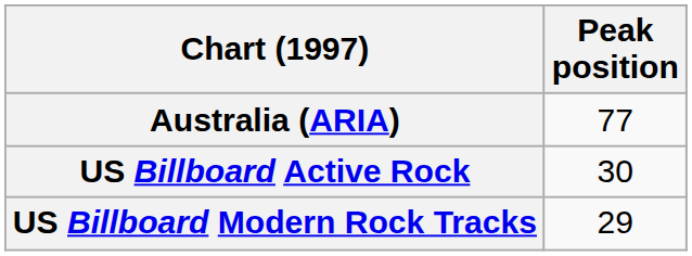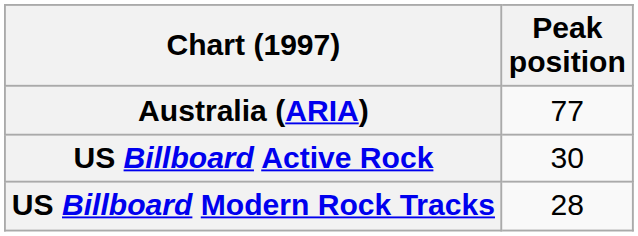US Billboard Modern Rock Tracks | Peak position: 29 -> 28
